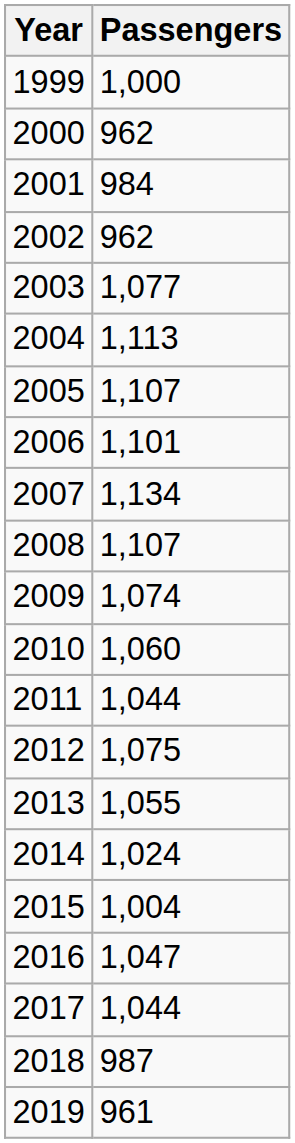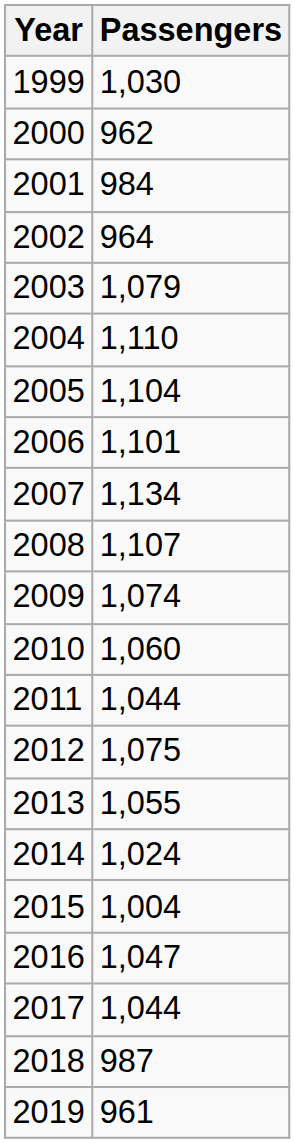1999 | Passengers: 1,000 -> 1,030
2002 | Passengers: 962 -> 964
2003 | Passengers: 1,077 -> 1,079
2004 | Passengers: 1,113 -> 1,110
2005 | Passengers: 1,107 -> 1,104
